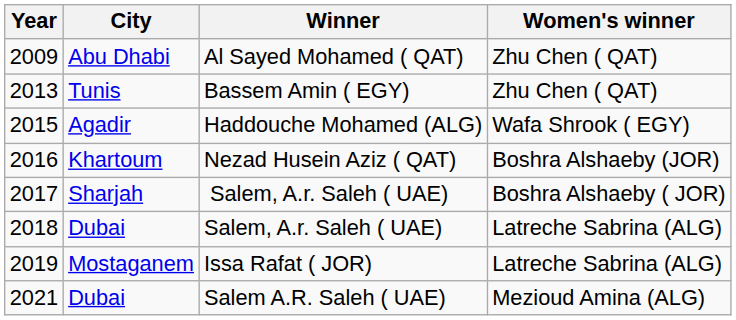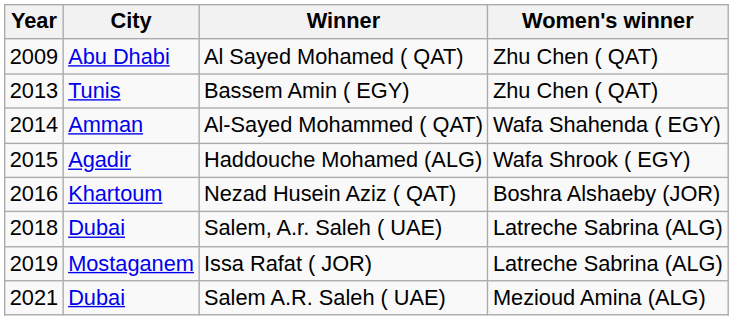+ row: 2014 | Amman | Al-Sayed Mohammed ( QAT) | Wafa Shahenda ( EGY)
- row: 2017 | Sharjah | Salem, A.r. Saleh ( UAE) | Boshra Alshaeby ( JOR)
